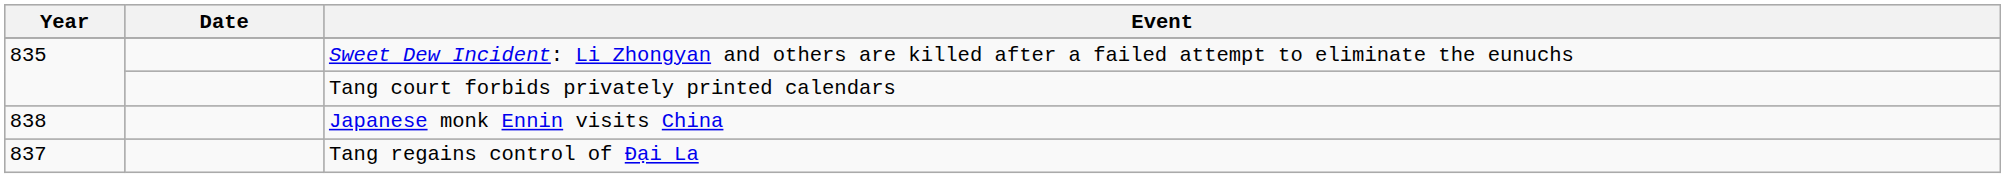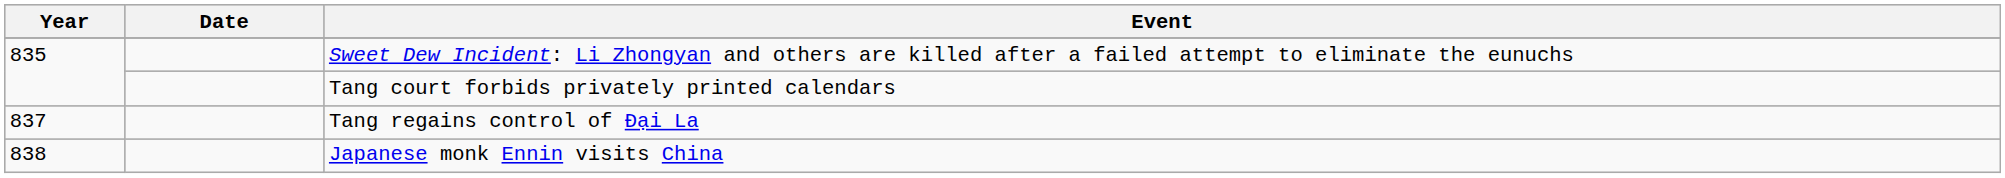rows swapped: Tang regains control of Đại La <-> Japanese monk Ennin visits China
